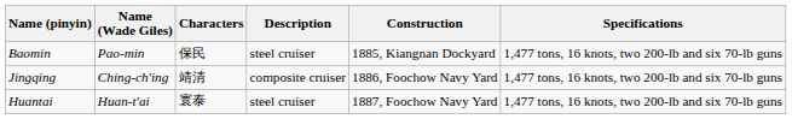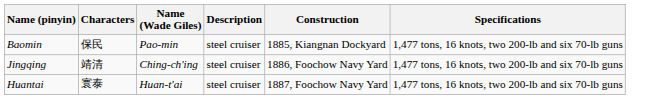columns swapped: Name (Wade Giles) <-> Characters
Jingqing | Description: composite cruiser -> steel cruiser
